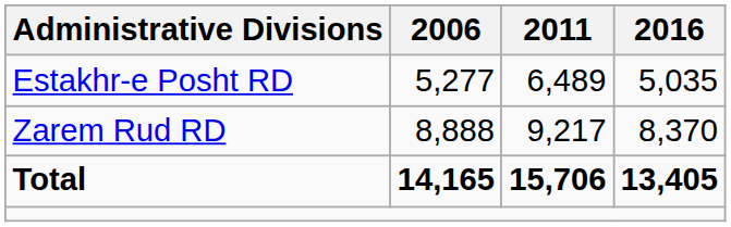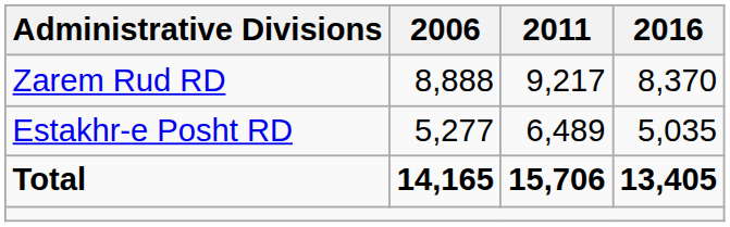rows swapped: Estakhr-e Posht RD <-> Zarem Rud RD
